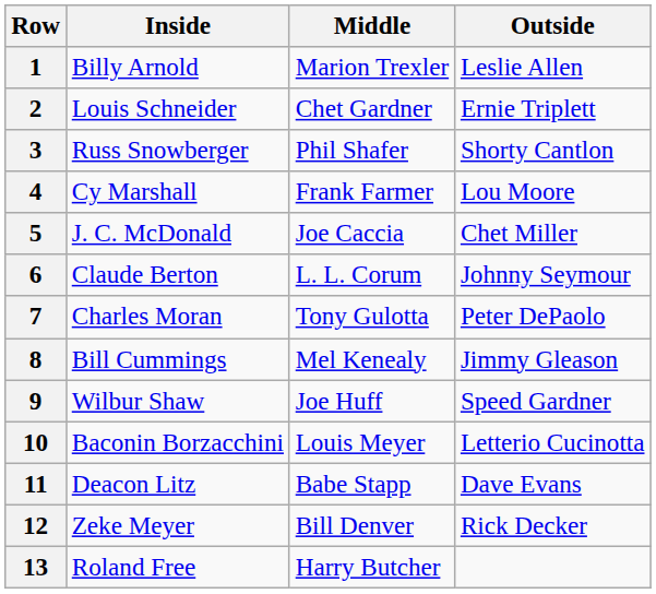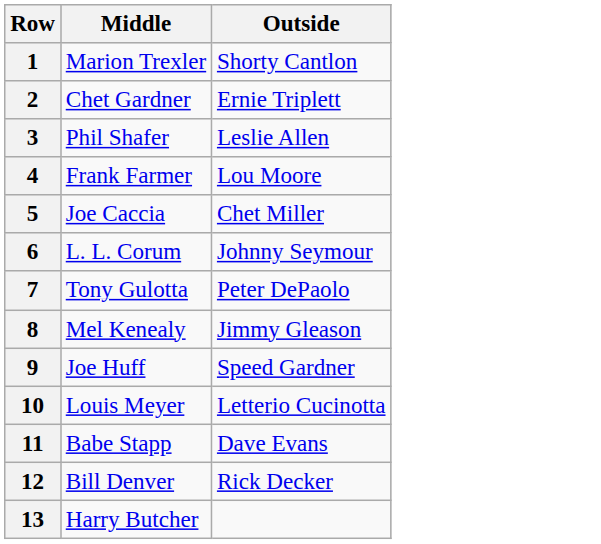- column: Inside | Billy Arnold | Louis Schneider | Russ Snowberger | Cy Marshall | J. C. McDonald | Claude Berton | Charles Moran | Bill Cummings | Wilbur Shaw | Baconin Borzacchini | Deacon Litz | Zeke Meyer | Roland Free
1 | Outside: Leslie Allen -> Shorty Cantlon
3 | Outside: Shorty Cantlon -> Leslie Allen
